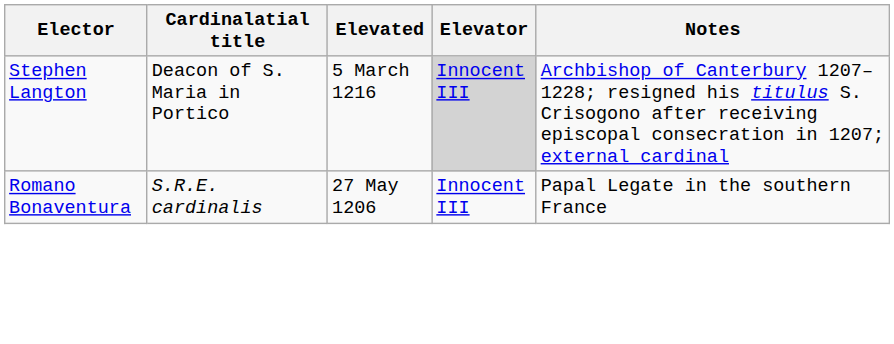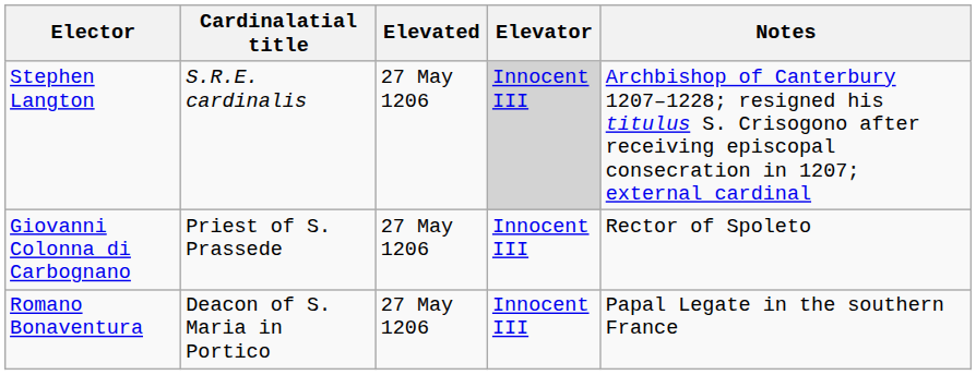Stephen Langton | Cardinalatial title: Deacon of S. Maria in Portico -> S.R.E. cardinalis
Stephen Langton | Elevated: 5 March 1216 -> 27 May 1206
+ row: Giovanni Colonna di Carbognano | Priest of S. Prassede | 27 May 1206 | Innocent III | Rector of Spoleto
Romano Bonaventura | Cardinalatial title: S.R.E. cardinalis -> Deacon of S. Maria in Portico
